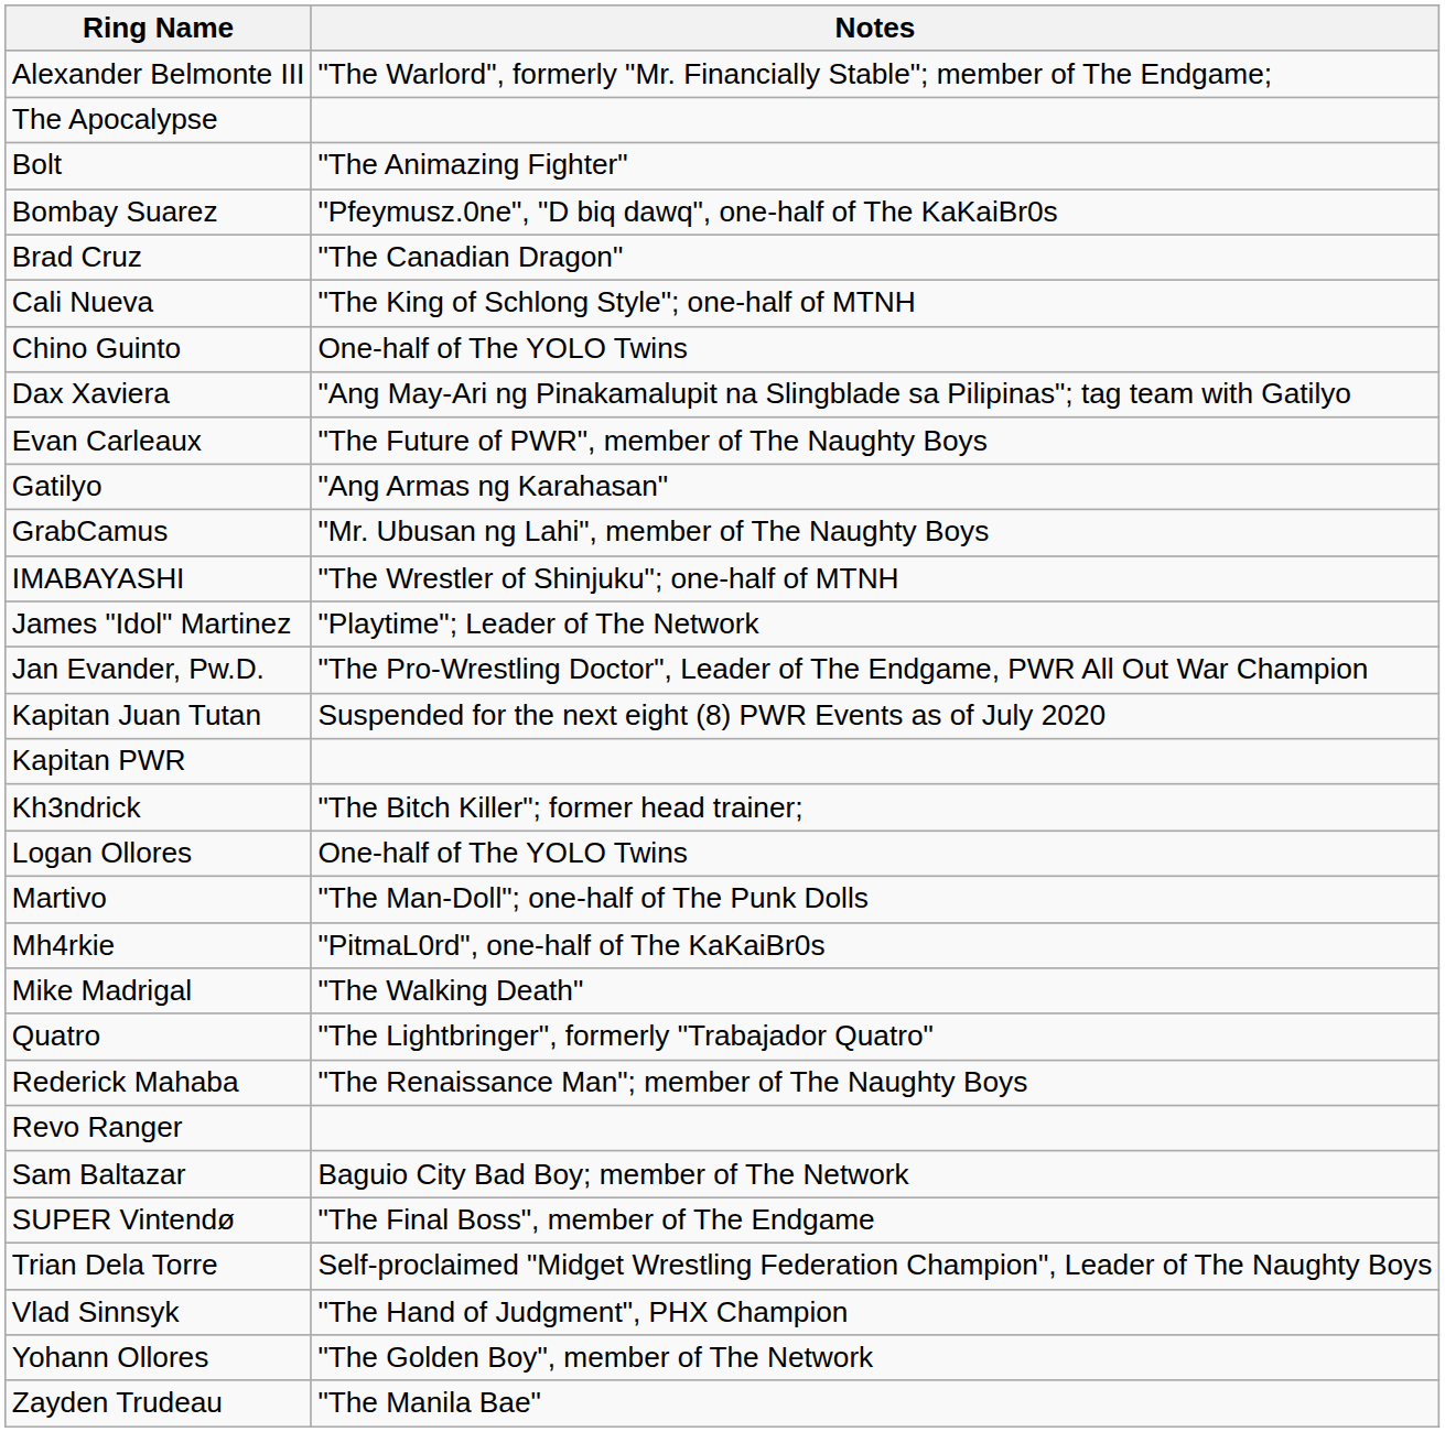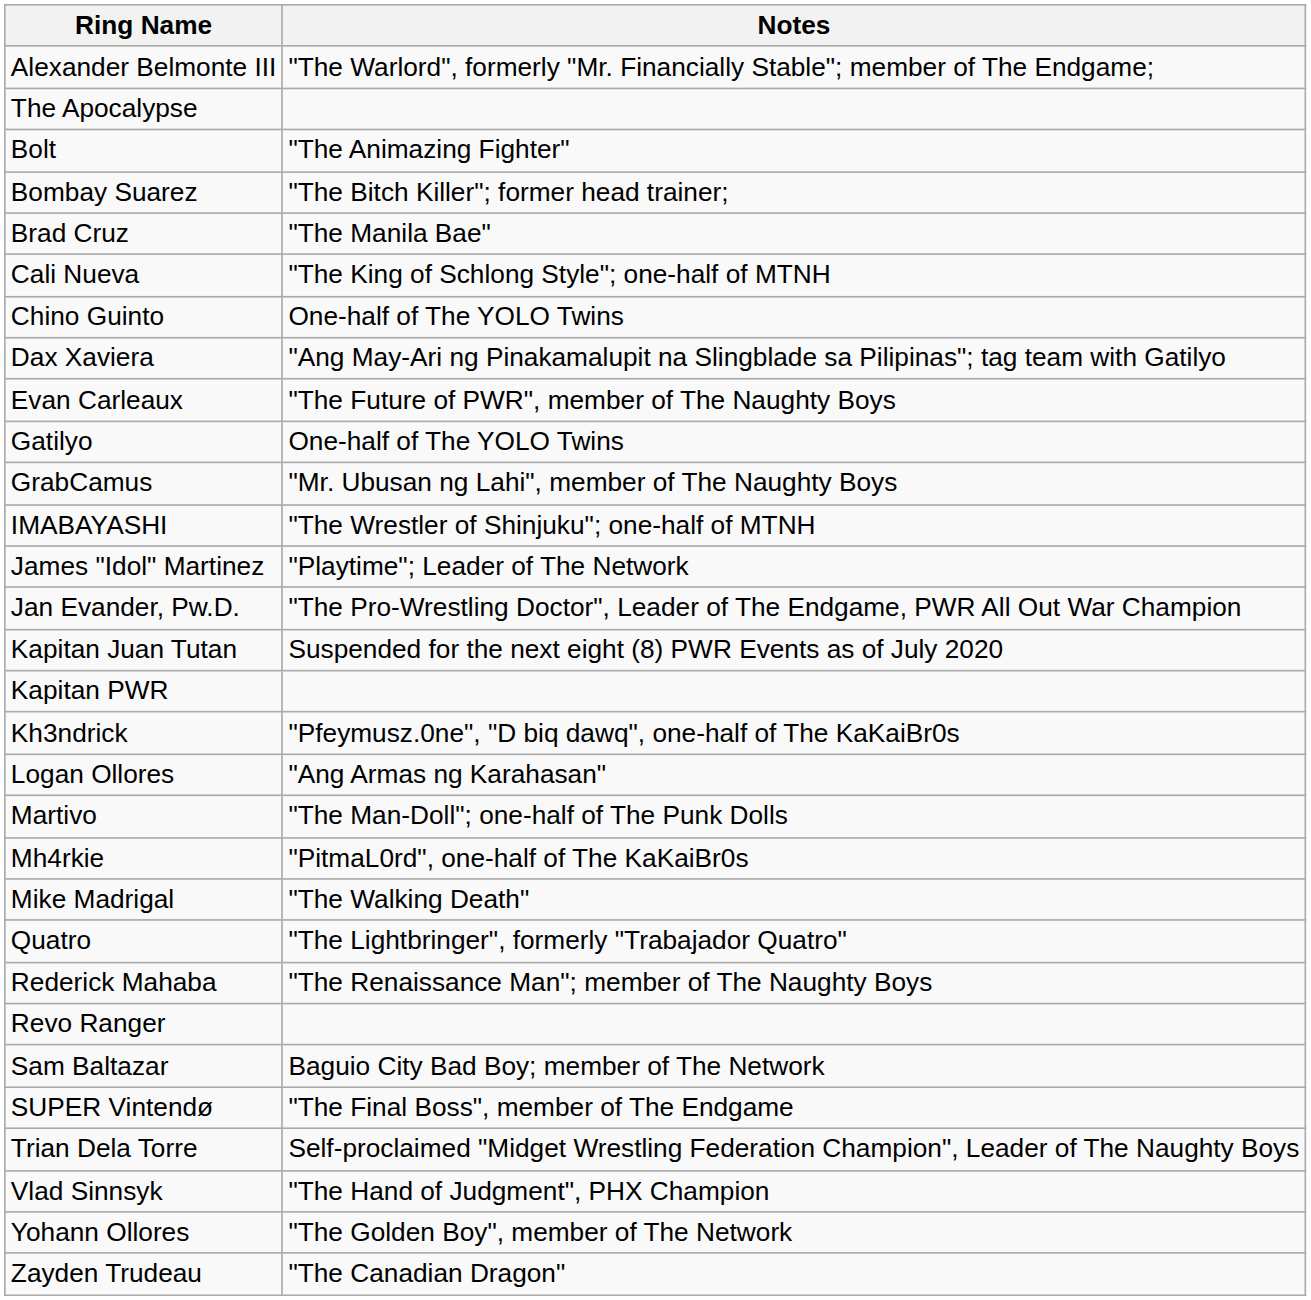Bombay Suarez | Notes: "Pfeymusz.0ne", "D biq dawq", one-half of The KaKaiBr0s -> "The Bitch Killer"; former head trainer;
Brad Cruz | Notes: "The Canadian Dragon" -> "The Manila Bae"
Gatilyo | Notes: "Ang Armas ng Karahasan" -> One-half of The YOLO Twins
Kh3ndrick | Notes: "The Bitch Killer"; former head trainer; -> "Pfeymusz.0ne", "D biq dawq", one-half of The KaKaiBr0s
Logan Ollores | Notes: One-half of The YOLO Twins -> "Ang Armas ng Karahasan"
Zayden Trudeau | Notes: "The Manila Bae" -> "The Canadian Dragon"
